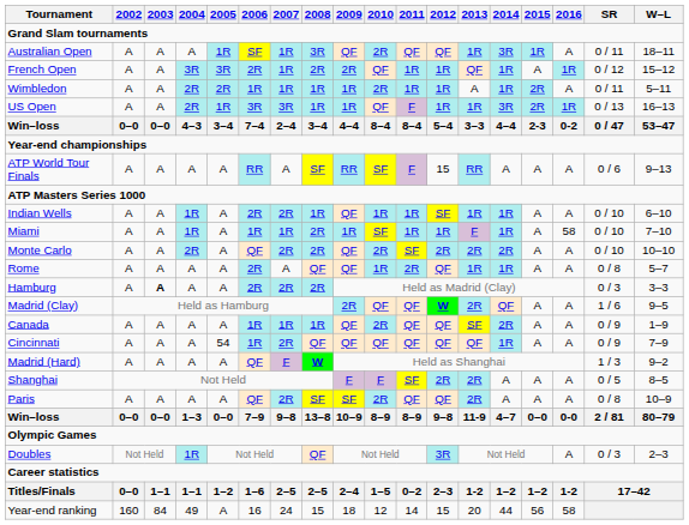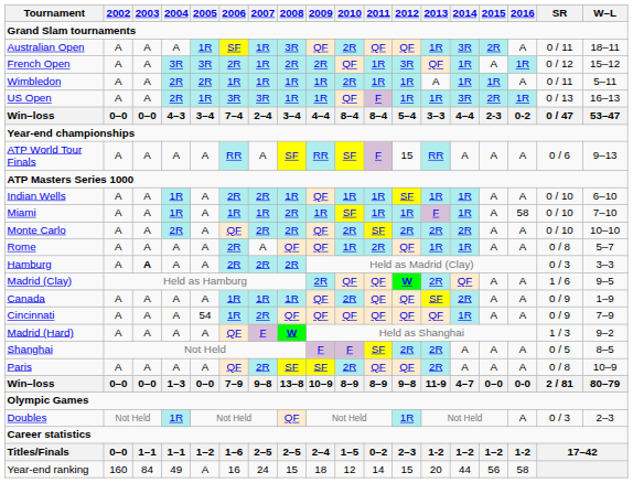Australian Open | 2015: 1R -> 2R
French Open | 2012: 1R -> 3R
Wimbledon | 2015: 2R -> 1R
Doubles | 2012: 3R -> 1R
